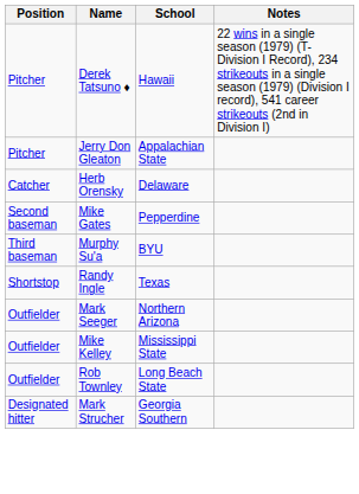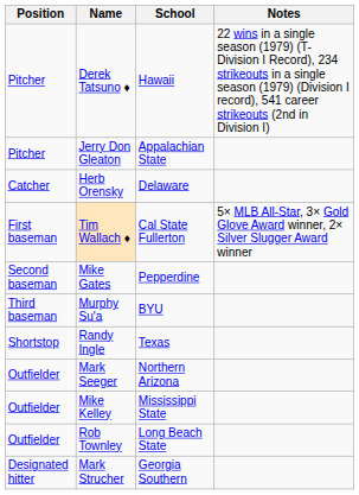+ row: First baseman | Tim Wallach ♦ | Cal State Fullerton | 5× MLB All-Star, 3× Gold Glove Award winner, 2× Silver Slugger Award winner
